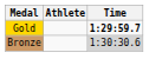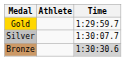Gold | Time: bold -> normal
+ row: Silver | 1:30:07.7
